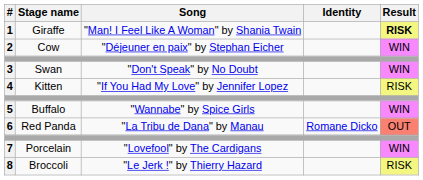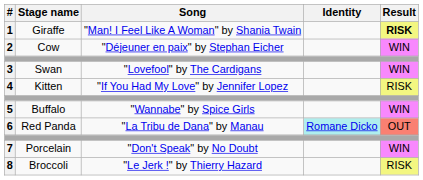3 | Song: "Don't Speak" by No Doubt -> "Lovefool" by The Cardigans
6 | Identity: no background -> paleturquoise background
7 | Song: "Lovefool" by The Cardigans -> "Don't Speak" by No Doubt
